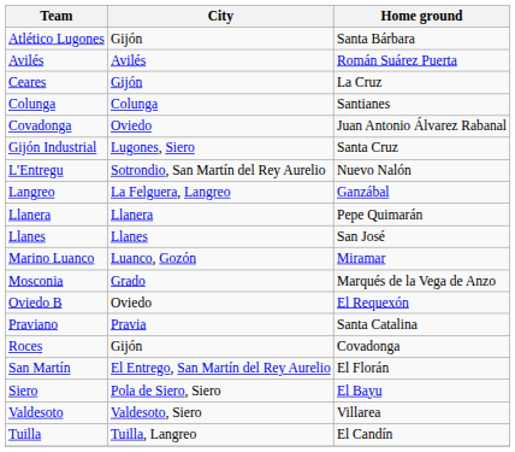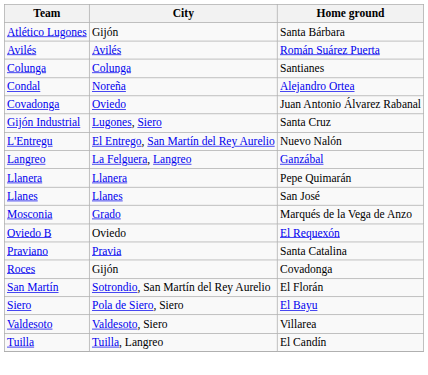- row: Ceares | Gijón | La Cruz
+ row: Condal | Noreña | Alejandro Ortea
L'Entregu | City: Sotrondio, San Martín del Rey Aurelio -> El Entrego, San Martín del Rey Aurelio
- row: Marino Luanco | Luanco, Gozón | Miramar
San Martín | City: El Entrego, San Martín del Rey Aurelio -> Sotrondio, San Martín del Rey Aurelio
